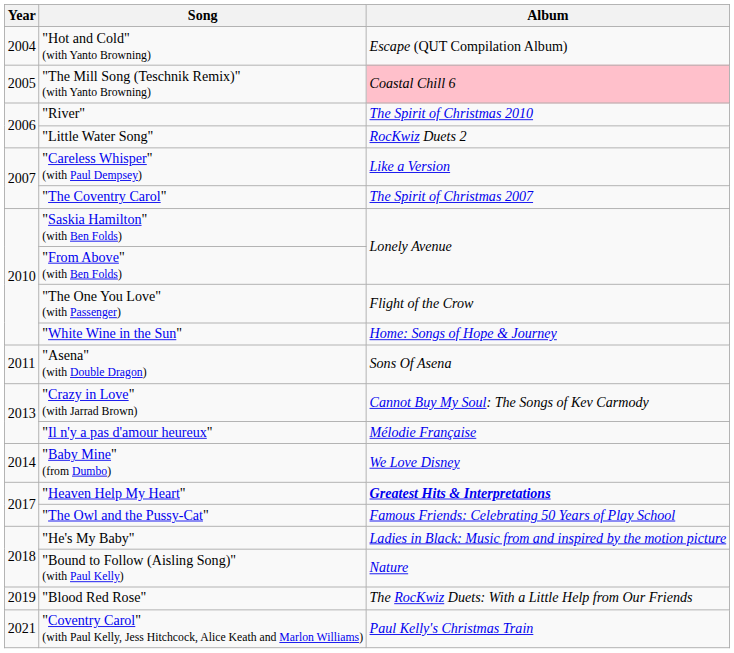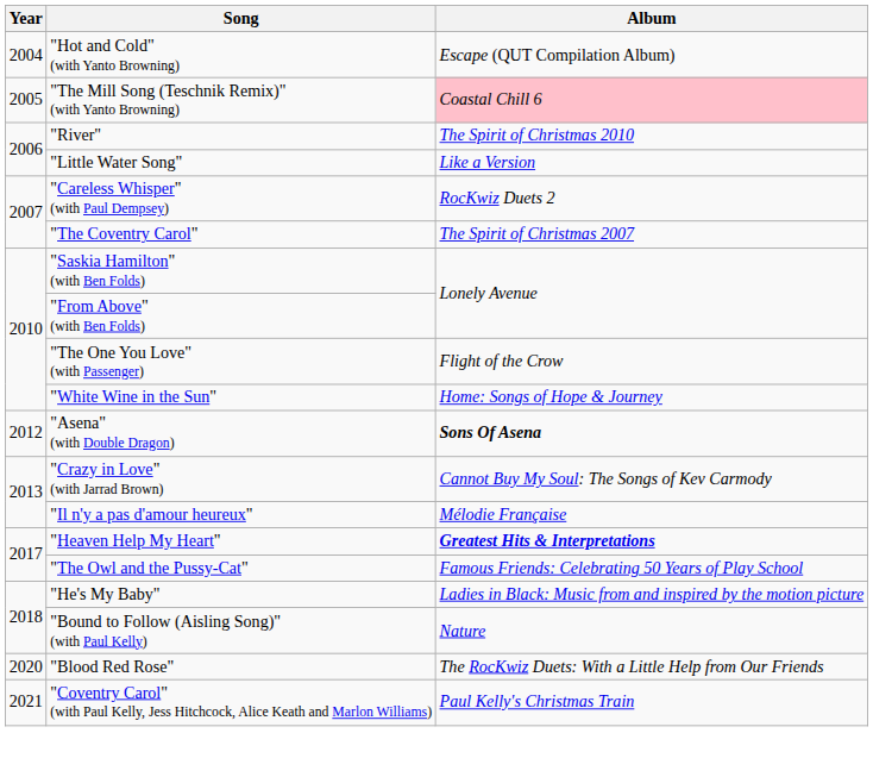"Little Water Song" | Album: RocKwiz Duets 2 -> Like a Version
"Careless Whisper" (with Paul Dempsey) | Album: Like a Version -> RocKwiz Duets 2
"Asena" (with Double Dragon) | Year: 2011 -> 2012
"Asena" (with Double Dragon) | Album: normal -> bold
- row: 2014 | "Baby Mine" (from Dumbo) | We Love Disney
"Blood Red Rose" | Year: 2019 -> 2020
